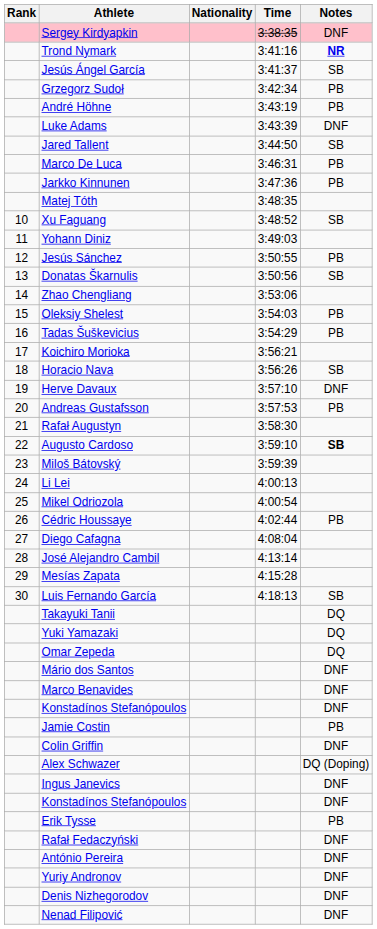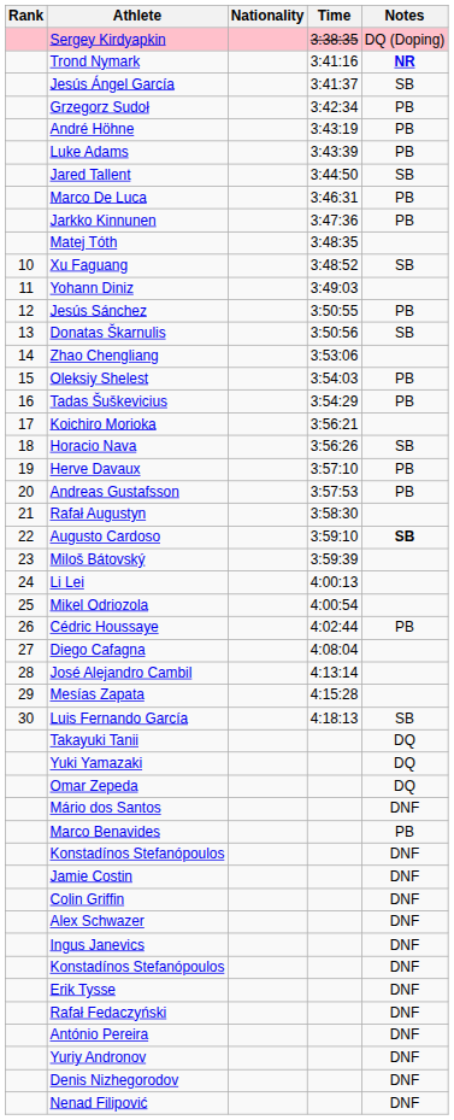Sergey Kirdyapkin | Notes: DNF -> DQ (Doping)
Luke Adams | Notes: DNF -> PB
Herve Davaux | Notes: DNF -> PB
Marco Benavides | Notes: DNF -> PB
Jamie Costin | Notes: PB -> DNF
Alex Schwazer | Notes: DQ (Doping) -> DNF
Erik Tysse | Notes: PB -> DNF
